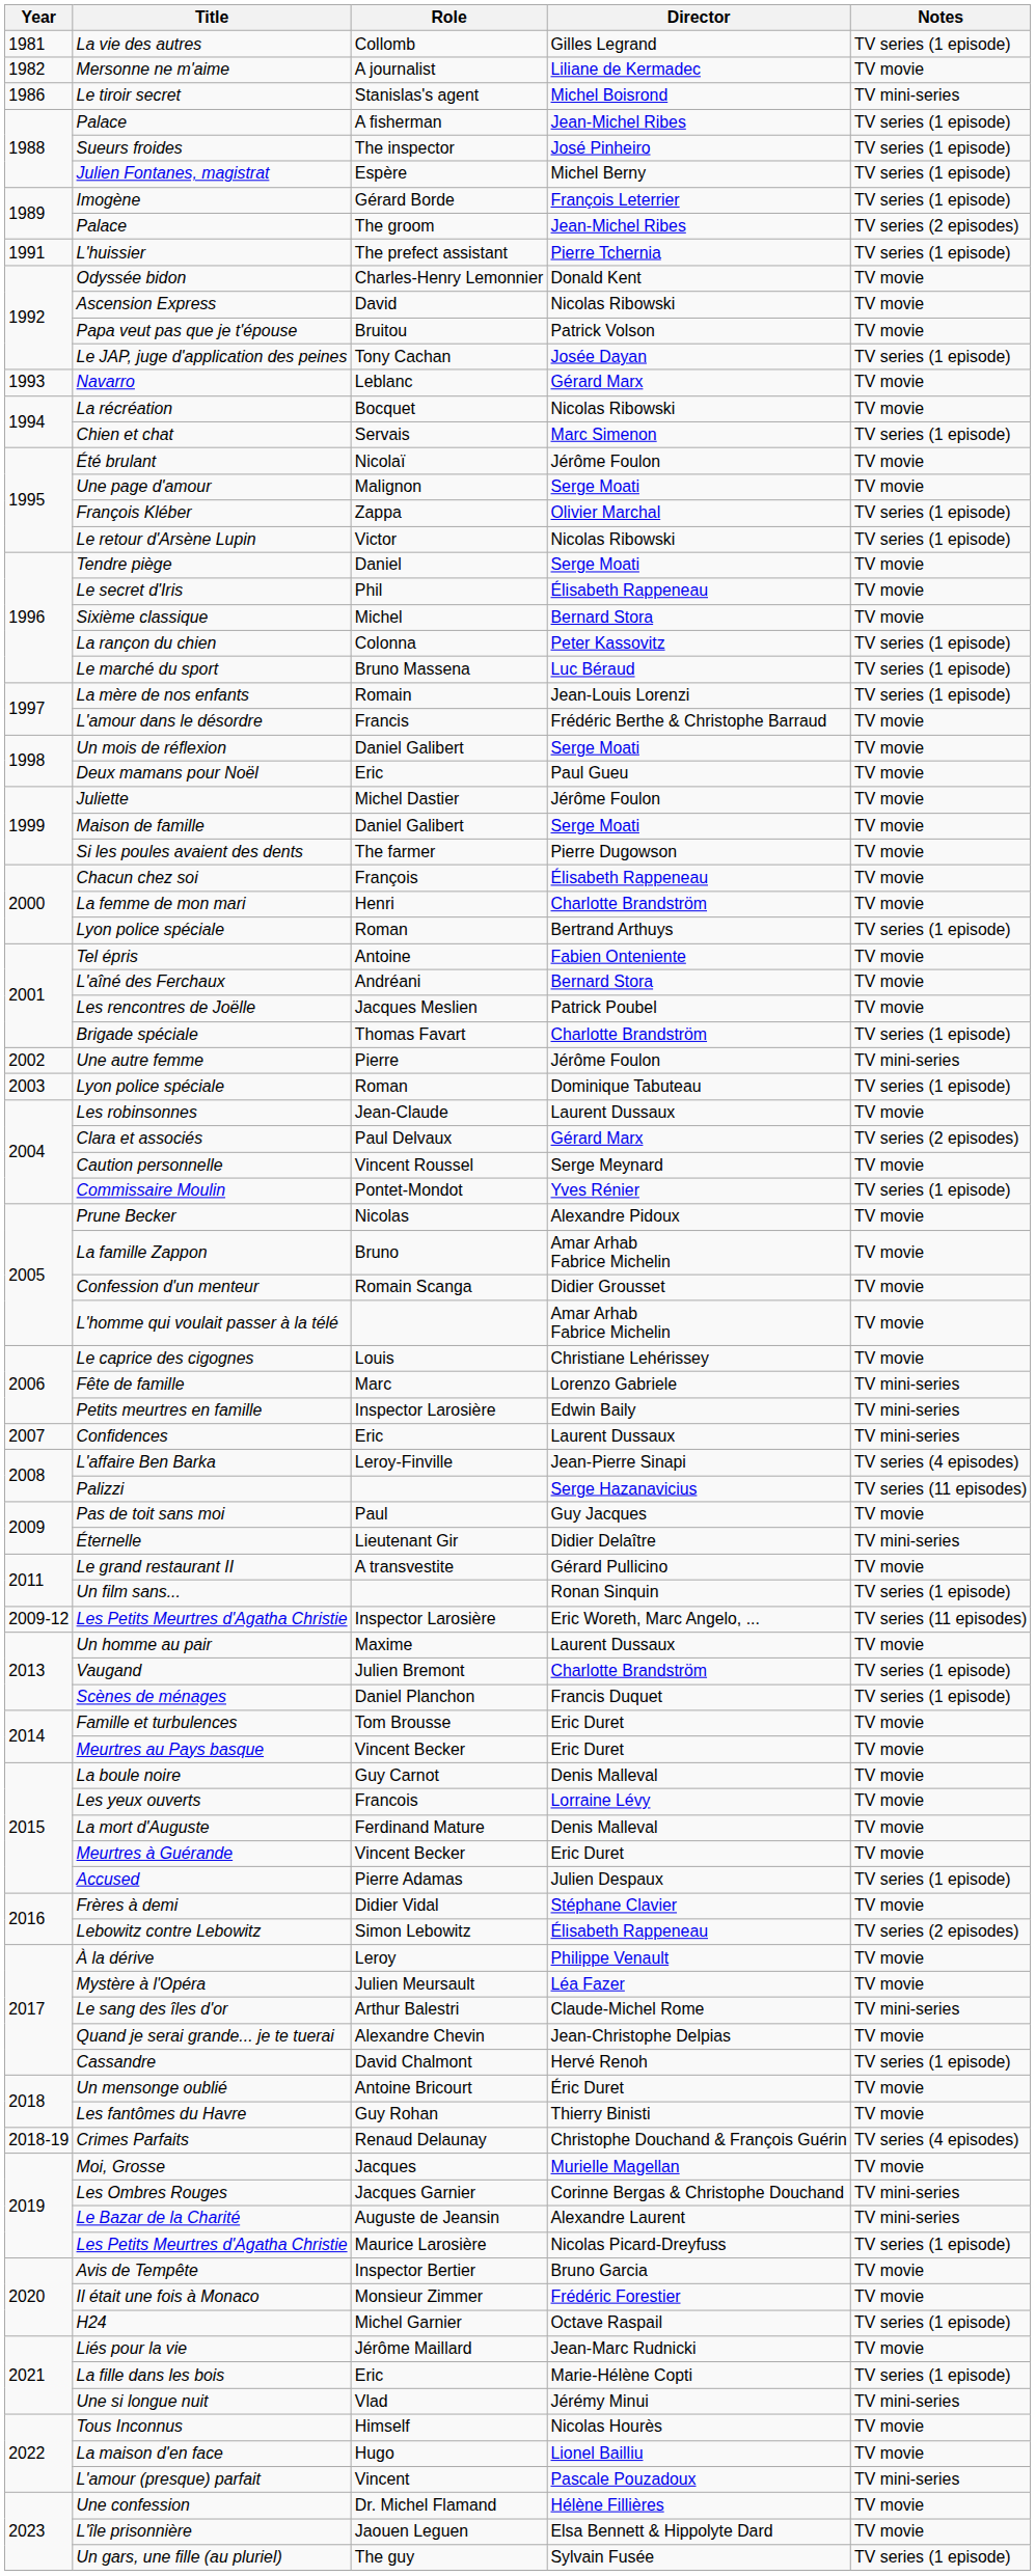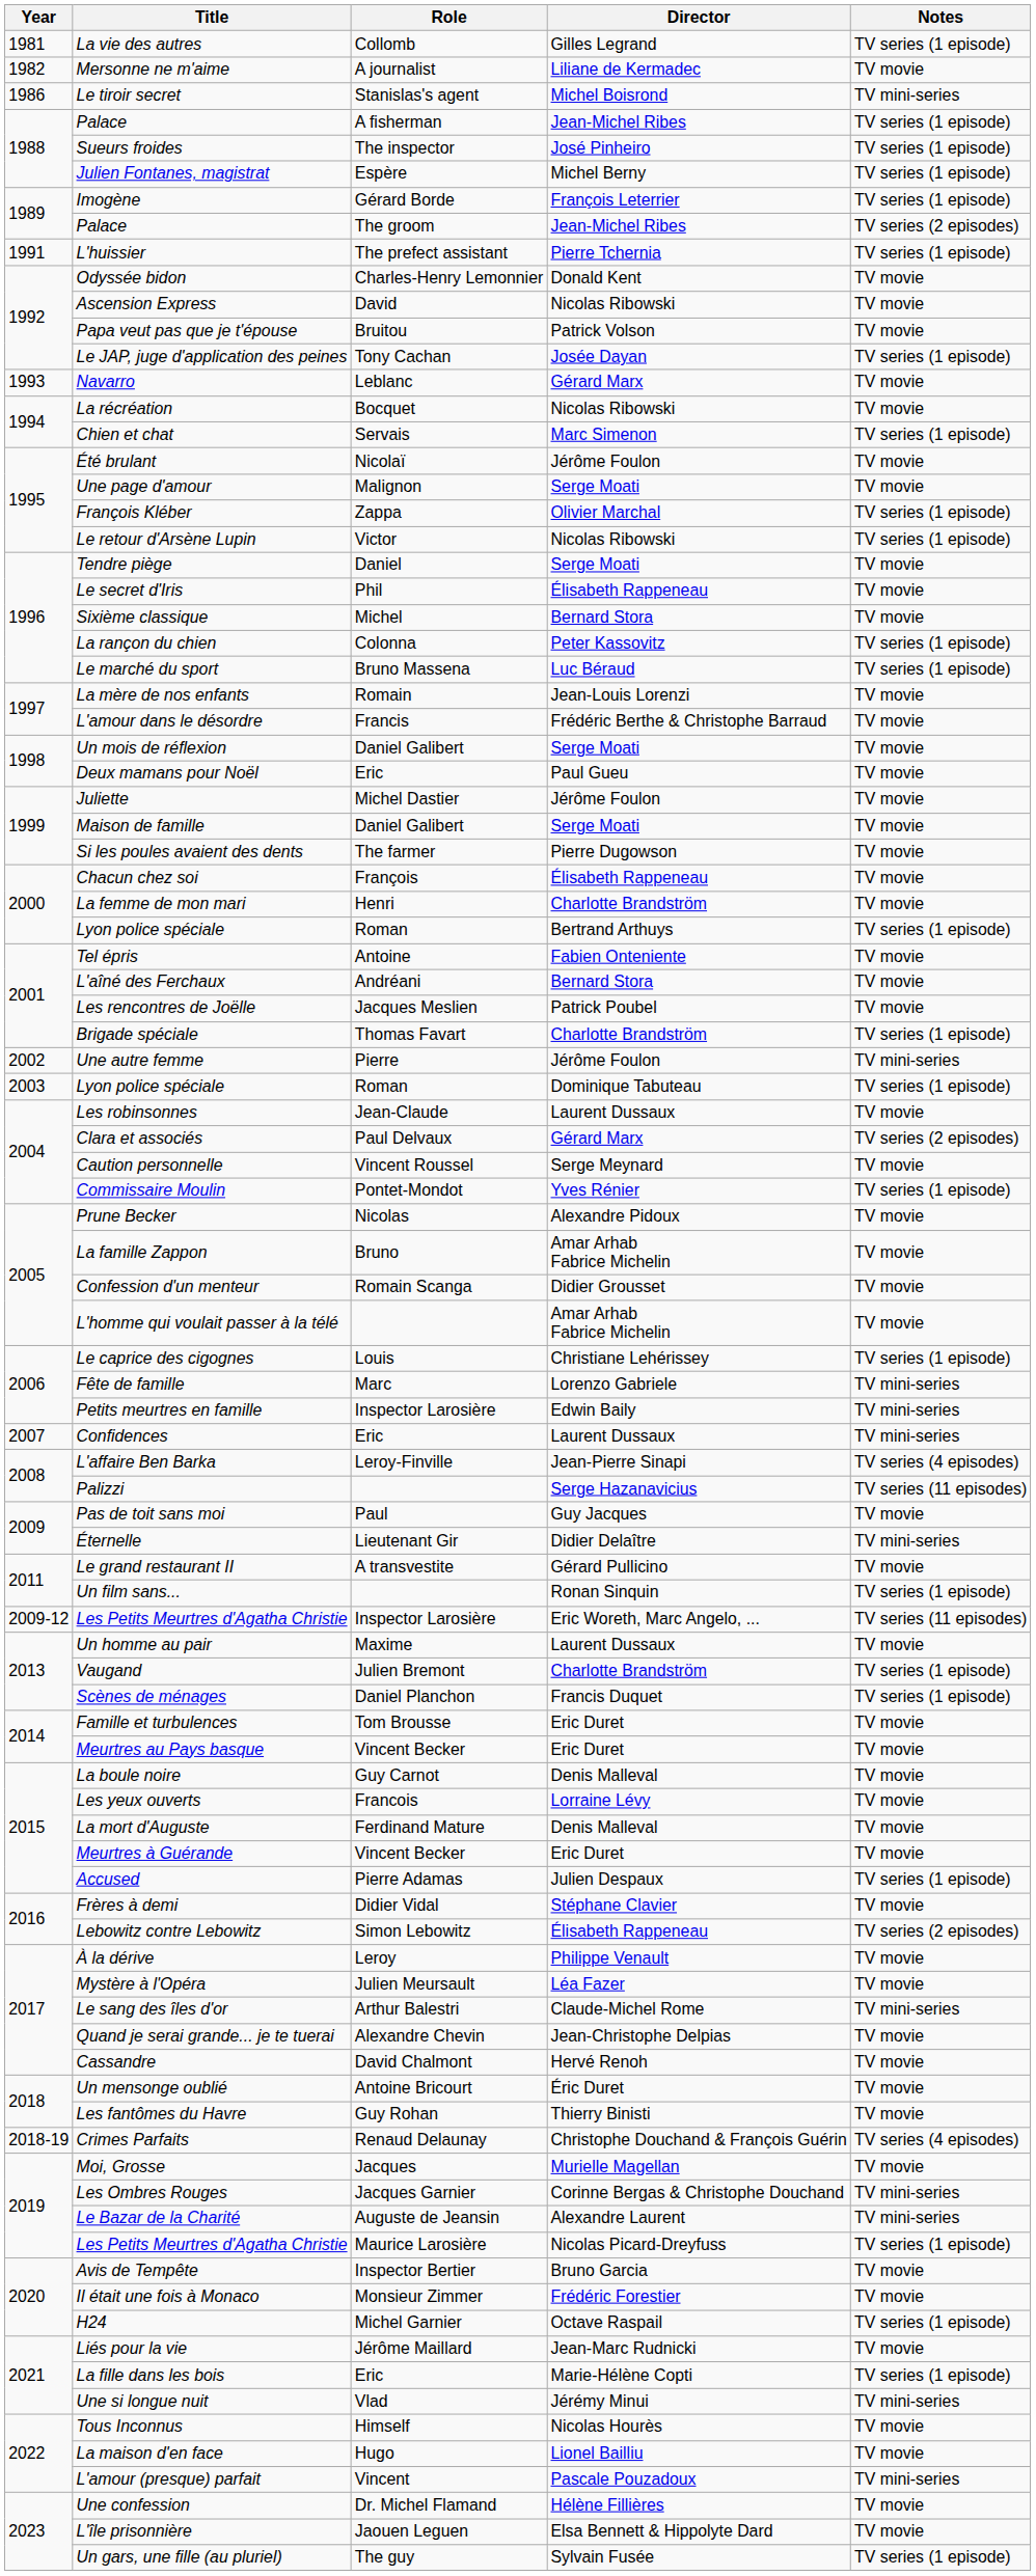La mère de nos enfants | Notes: TV series (1 episode) -> TV movie
Le caprice des cigognes | Notes: TV movie -> TV series (1 episode)
Cassandre | Notes: TV series (1 episode) -> TV movie
